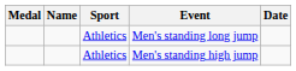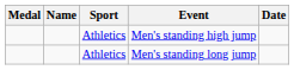rows swapped: Men's standing long jump <-> Men's standing high jump
